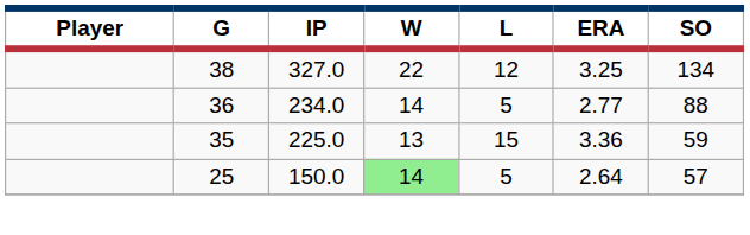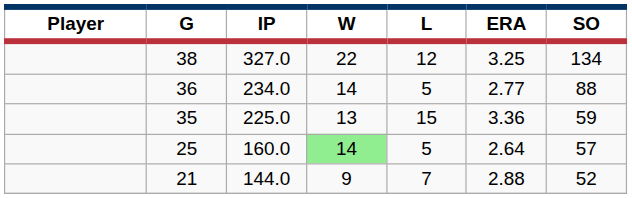25 | IP: 150.0 -> 160.0
+ row: 21 | 144.0 | 9 | 7 | 2.88 | 52
